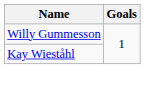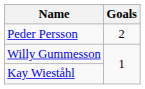+ row: Peder Persson | 2
